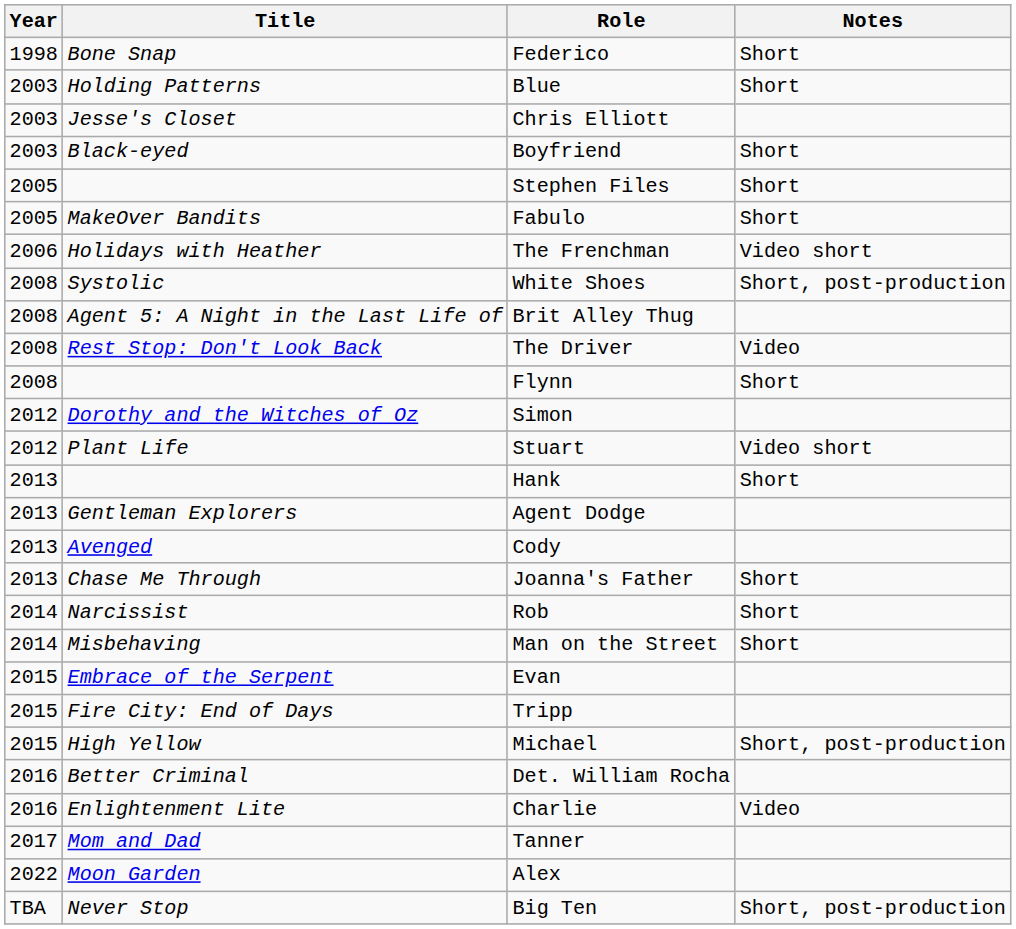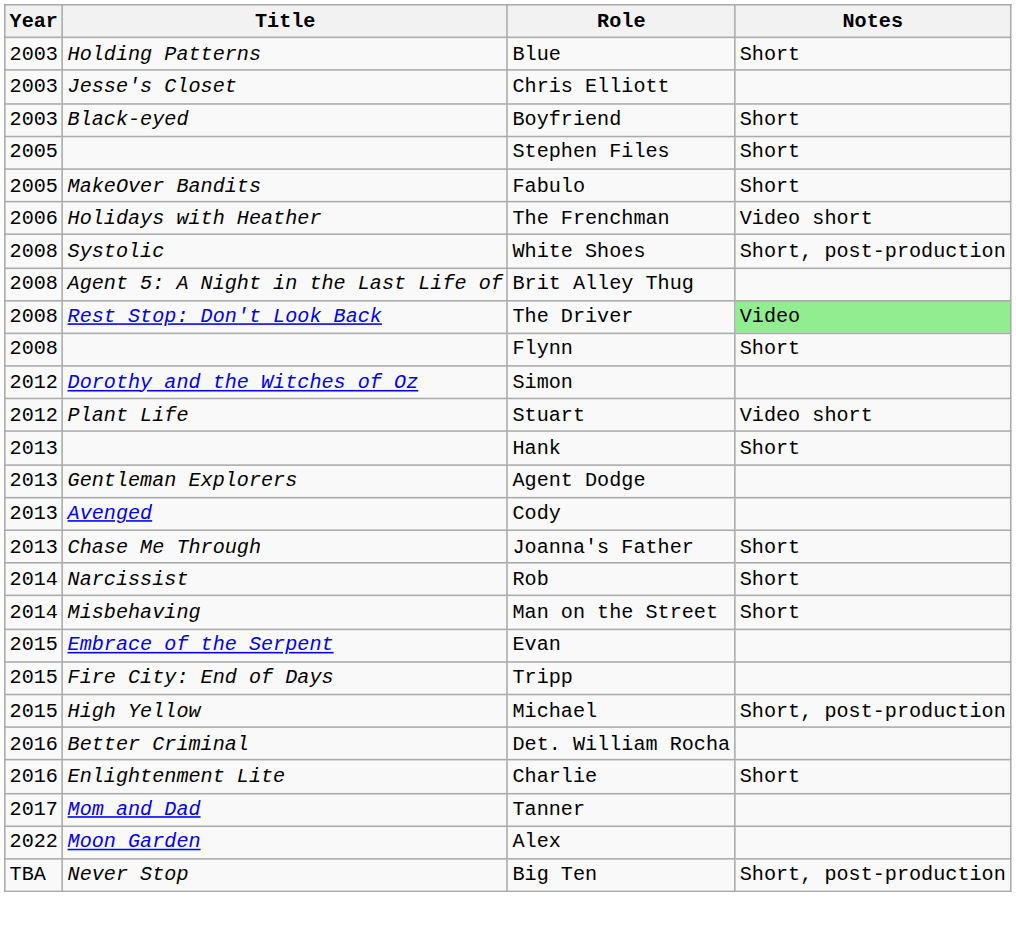- row: 1998 | Bone Snap | Federico | Short
The Driver | Notes: no background -> lightgreen background
Charlie | Notes: Video -> Short
